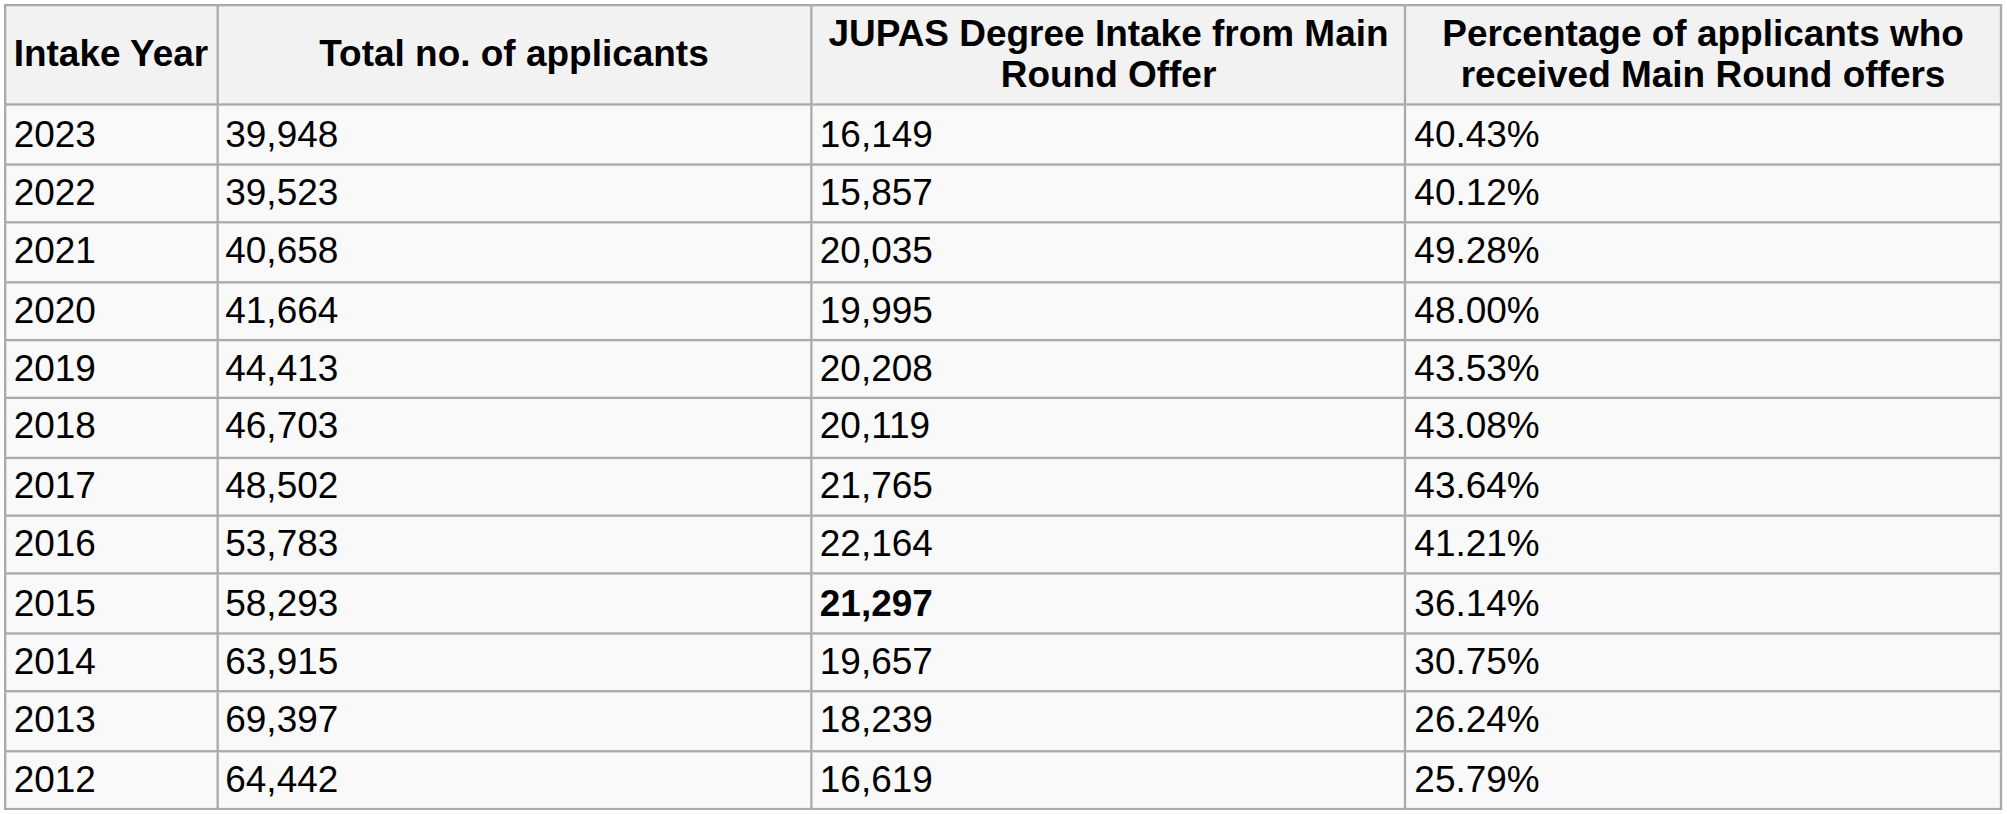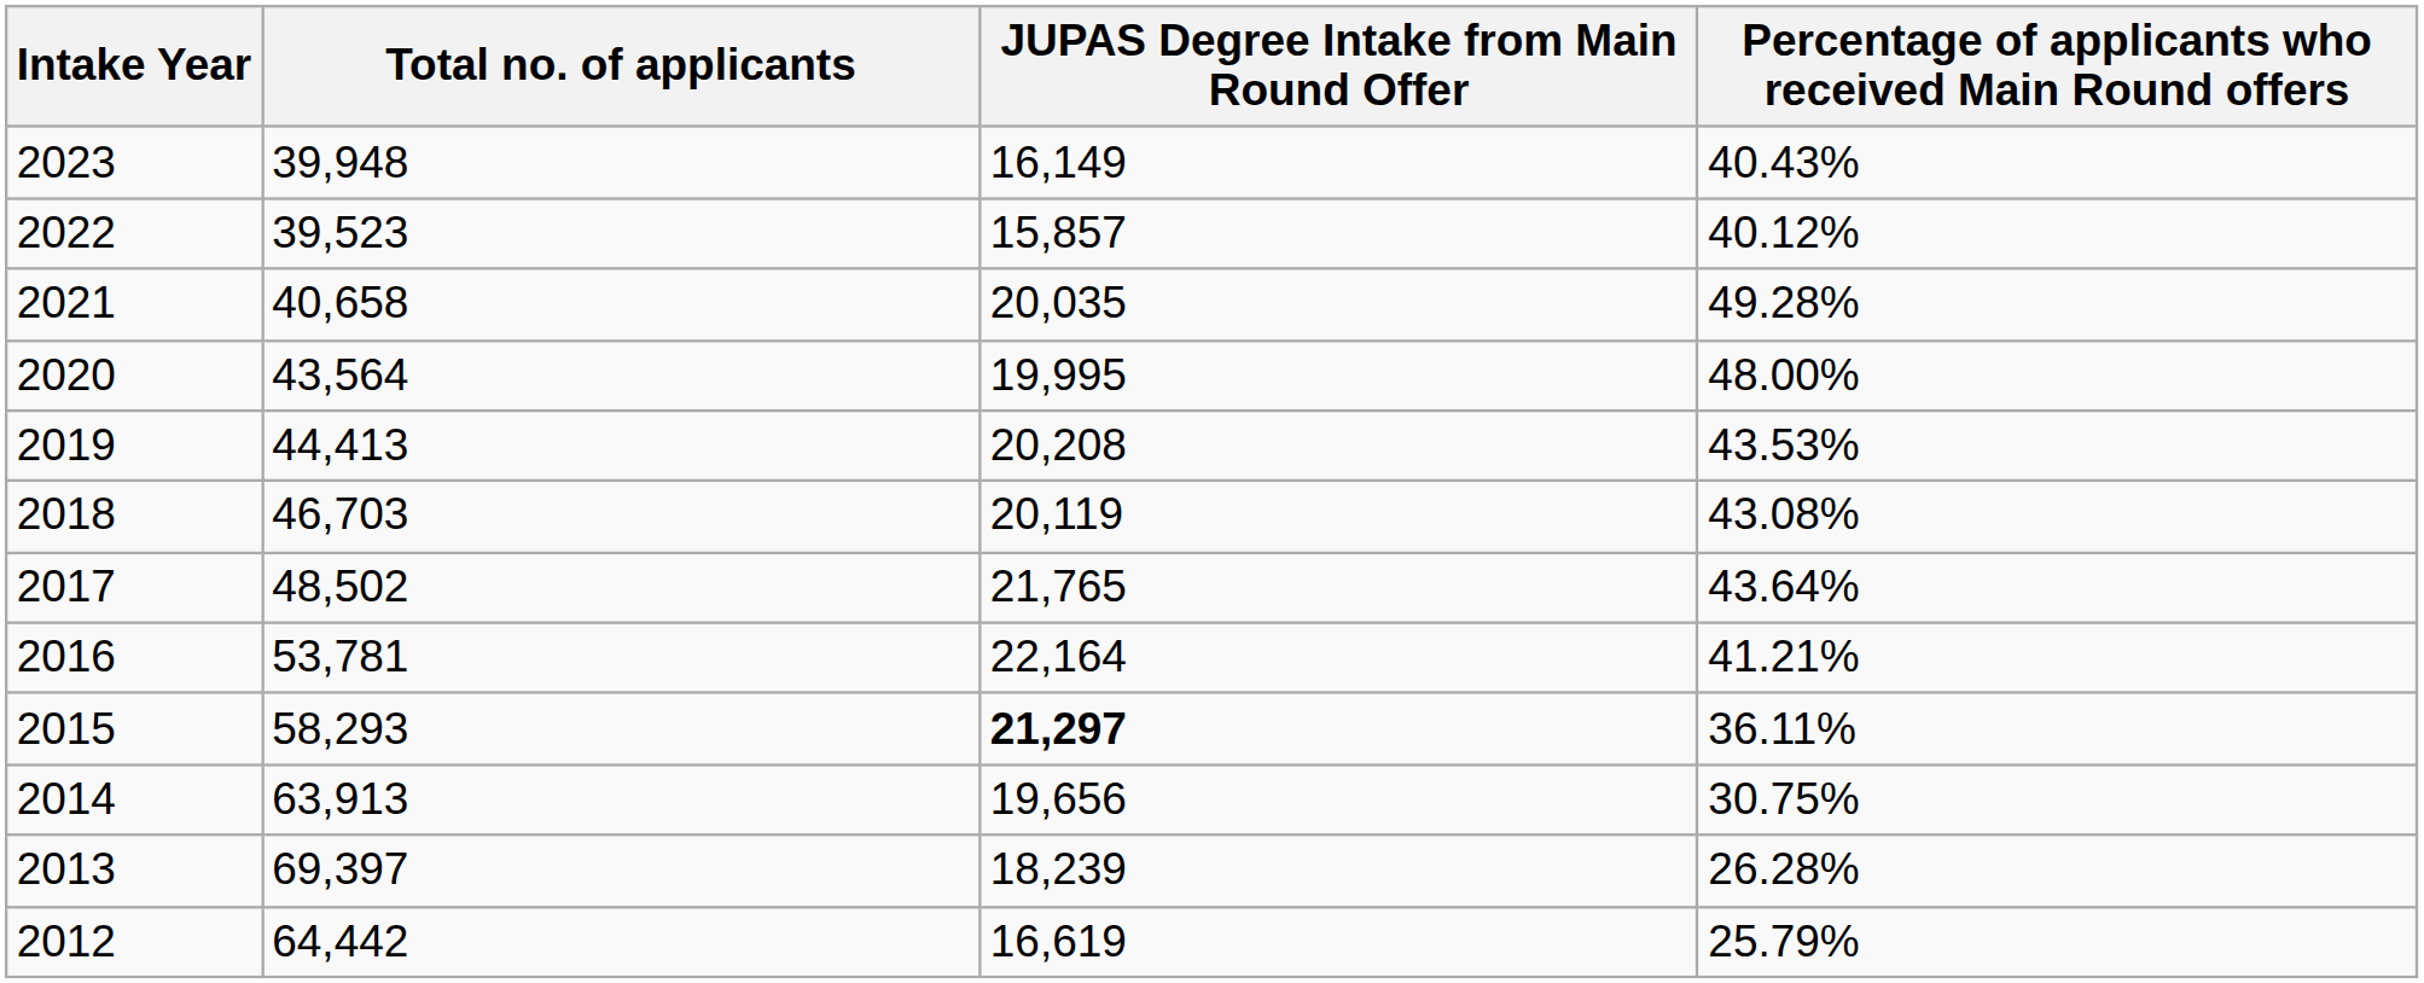2020 | Total no. of applicants: 41,664 -> 43,564
2016 | Total no. of applicants: 53,783 -> 53,781
2015 | Percentage of applicants who received Main Round offers: 36.14% -> 36.11%
2014 | Total no. of applicants: 63,915 -> 63,913
2014 | JUPAS Degree Intake from Main Round Offer: 19,657 -> 19,656
2013 | Percentage of applicants who received Main Round offers: 26.24% -> 26.28%
